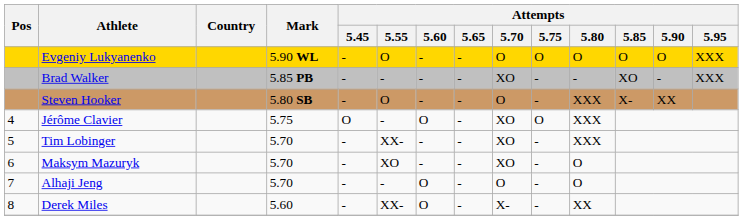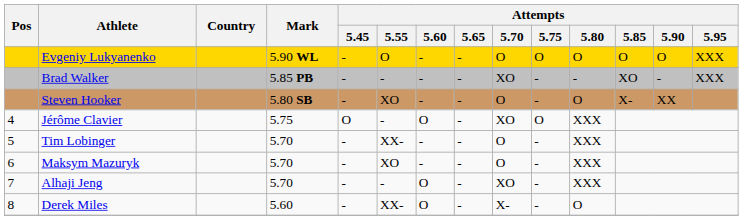Steven Hooker | Attempts / 5.55: O -> XO
Steven Hooker | Attempts / 5.80: XXX -> O
Tim Lobinger | Attempts / 5.70: XO -> O
Maksym Mazuryk | Attempts / 5.70: XO -> O
Maksym Mazuryk | Attempts / 5.80: O -> XXX
Alhaji Jeng | Attempts / 5.70: O -> XO
Alhaji Jeng | Attempts / 5.80: O -> XXX
Derek Miles | Attempts / 5.80: XX -> O
